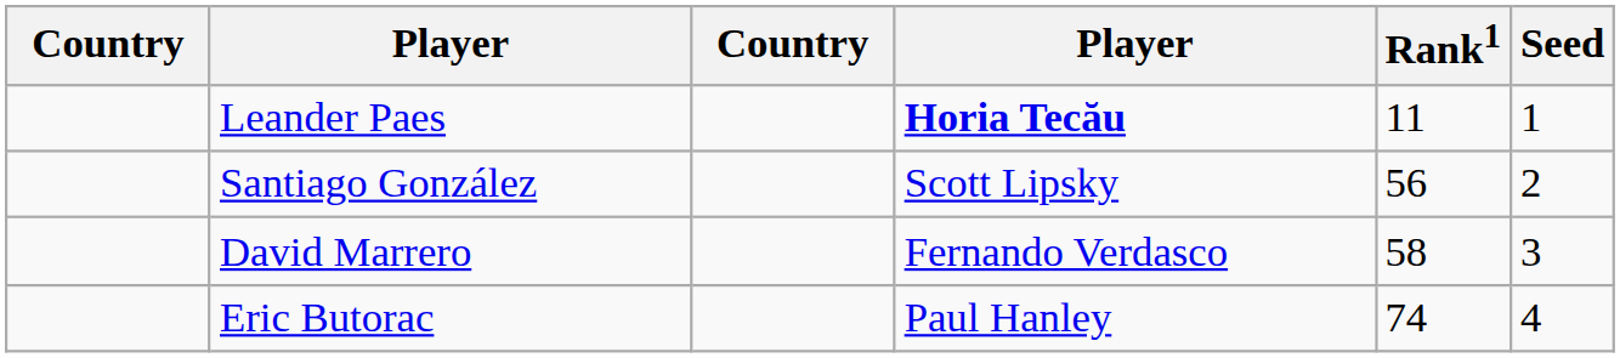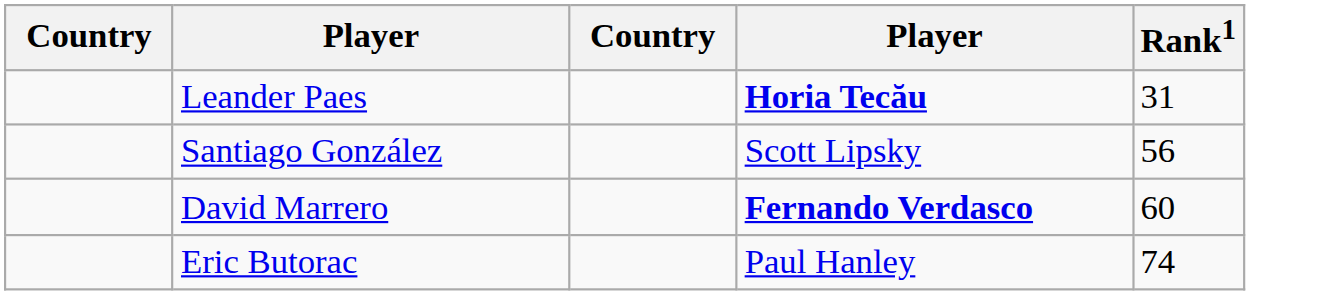- column: Seed | 1 | 2 | 3 | 4
Leander Paes | Rank1: 11 -> 31
David Marrero | column 4: normal -> bold
David Marrero | Rank1: 58 -> 60
